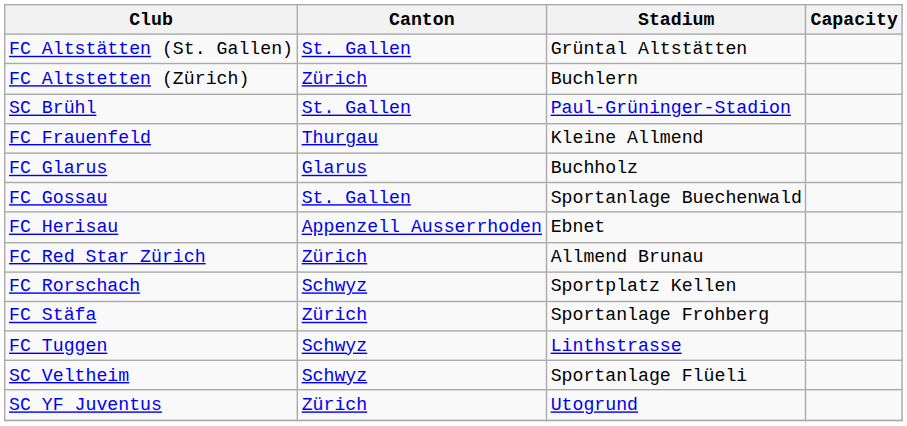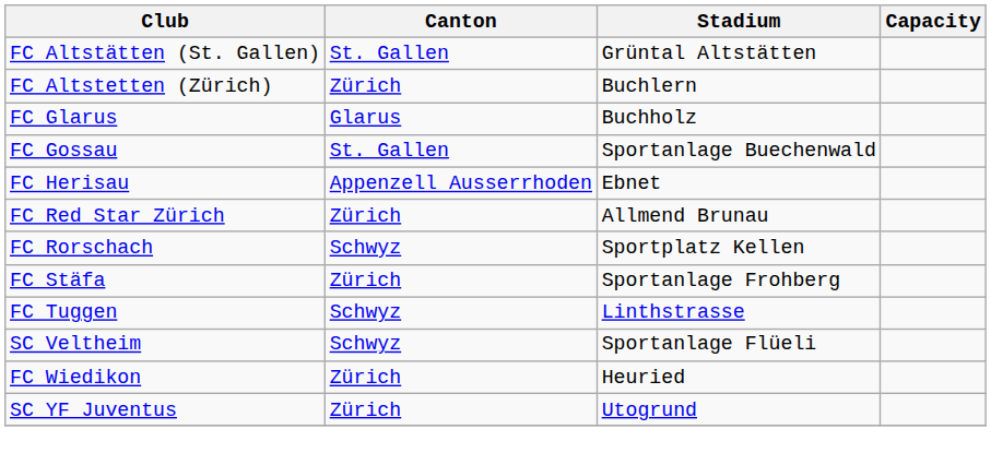- row: SC Brühl | St. Gallen | Paul-Grüninger-Stadion
- row: FC Frauenfeld | Thurgau | Kleine Allmend
+ row: FC Wiedikon | Zürich | Heuried
